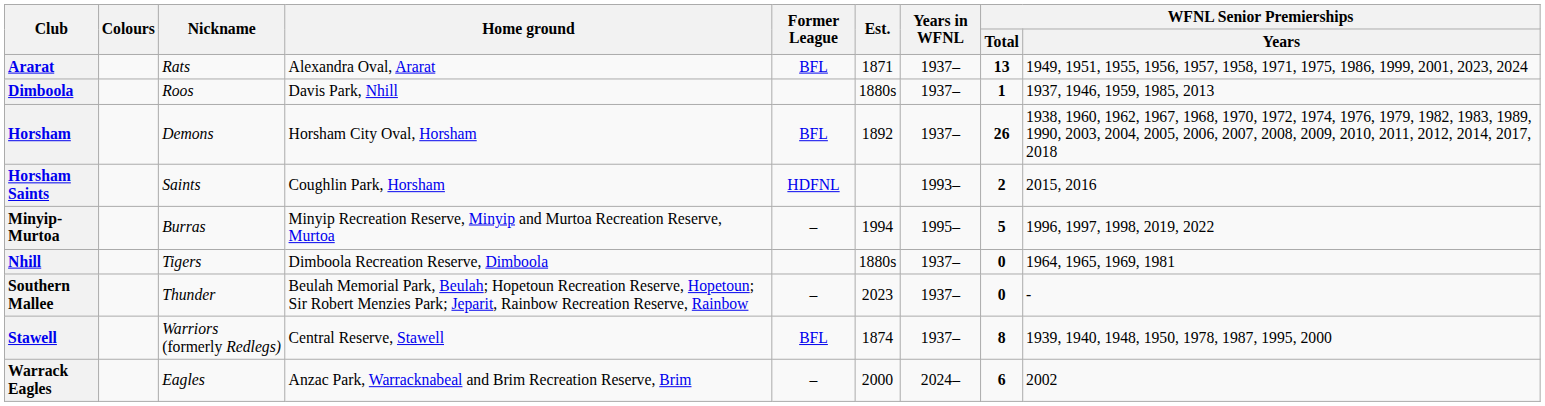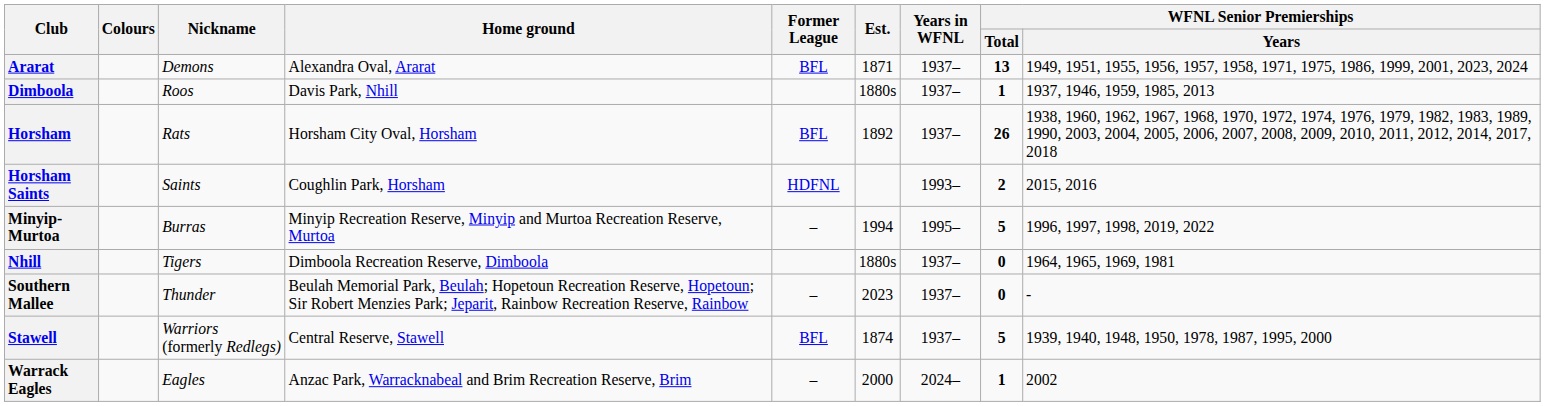Ararat | Nickname: Rats -> Demons
Horsham | Nickname: Demons -> Rats
Stawell | WFNL Senior Premierships / Total: 8 -> 5
Warrack Eagles | WFNL Senior Premierships / Total: 6 -> 1
